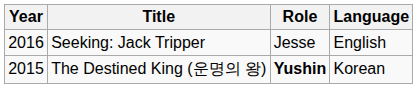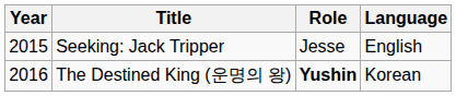Seeking: Jack Tripper | Year: 2016 -> 2015
The Destined King (운명의 왕) | Year: 2015 -> 2016
